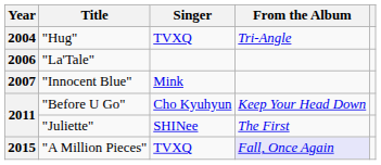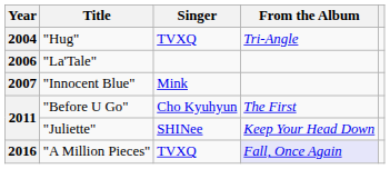"Before U Go" | From the Album: Keep Your Head Down -> The First
"Juliette" | From the Album: The First -> Keep Your Head Down
"A Million Pieces" | Year: 2015 -> 2016
